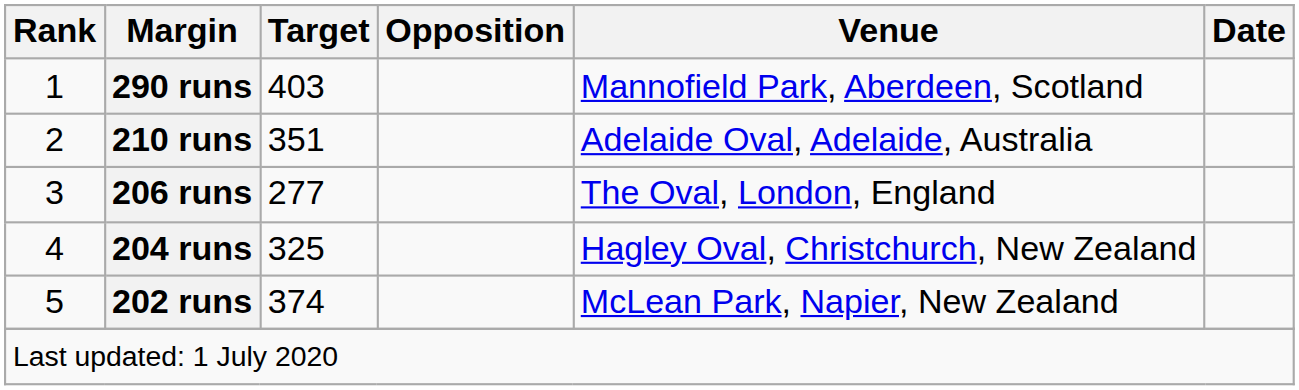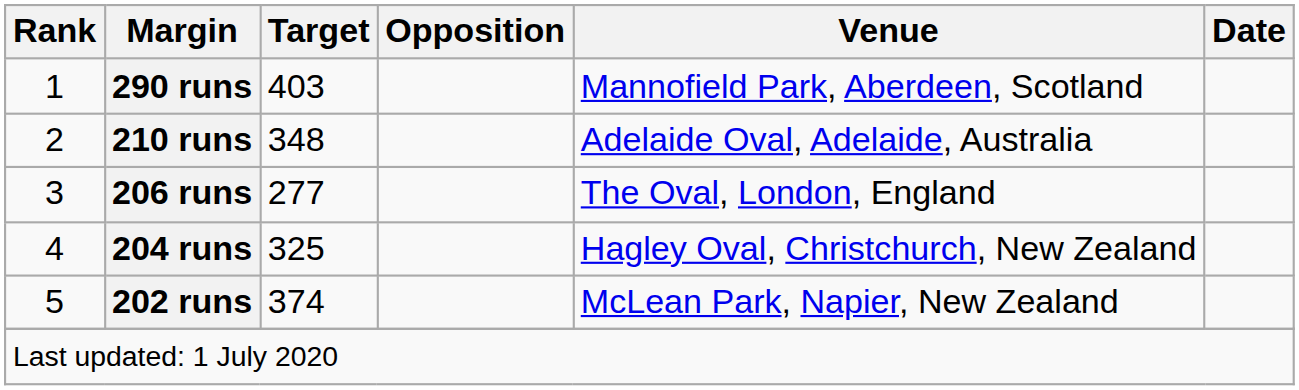210 runs | Target: 351 -> 348
